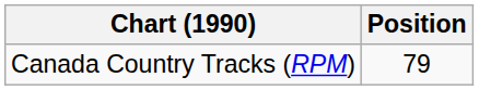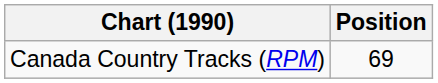Canada Country Tracks (RPM) | Position: 79 -> 69
